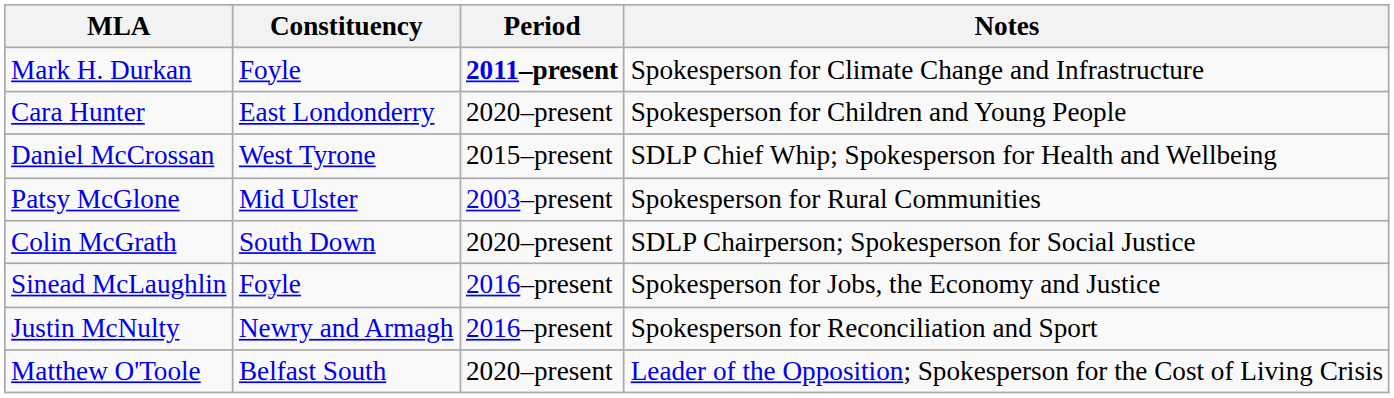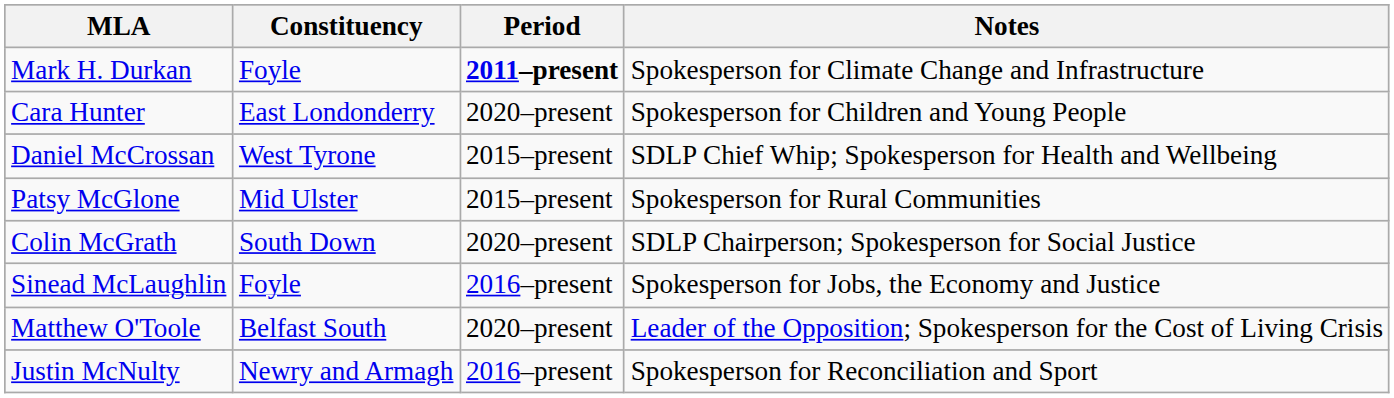Patsy McGlone | Period: 2003–present -> 2015–present
rows swapped: Justin McNulty <-> Matthew O'Toole
